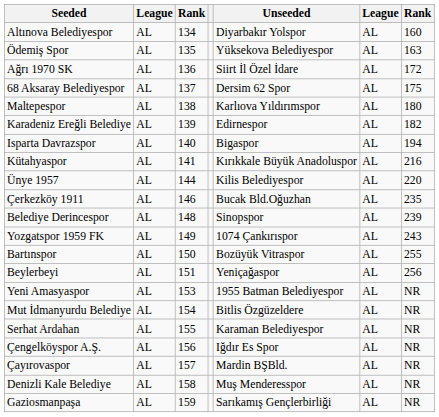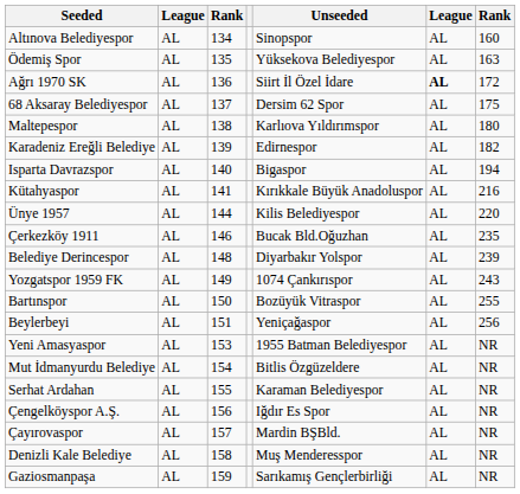Altınova Belediyespor | Unseeded: Diyarbakır Yolspor -> Sinopspor
Ağrı 1970 SK | column 6: normal -> bold
Belediye Derincespor | Unseeded: Sinopspor -> Diyarbakır Yolspor
